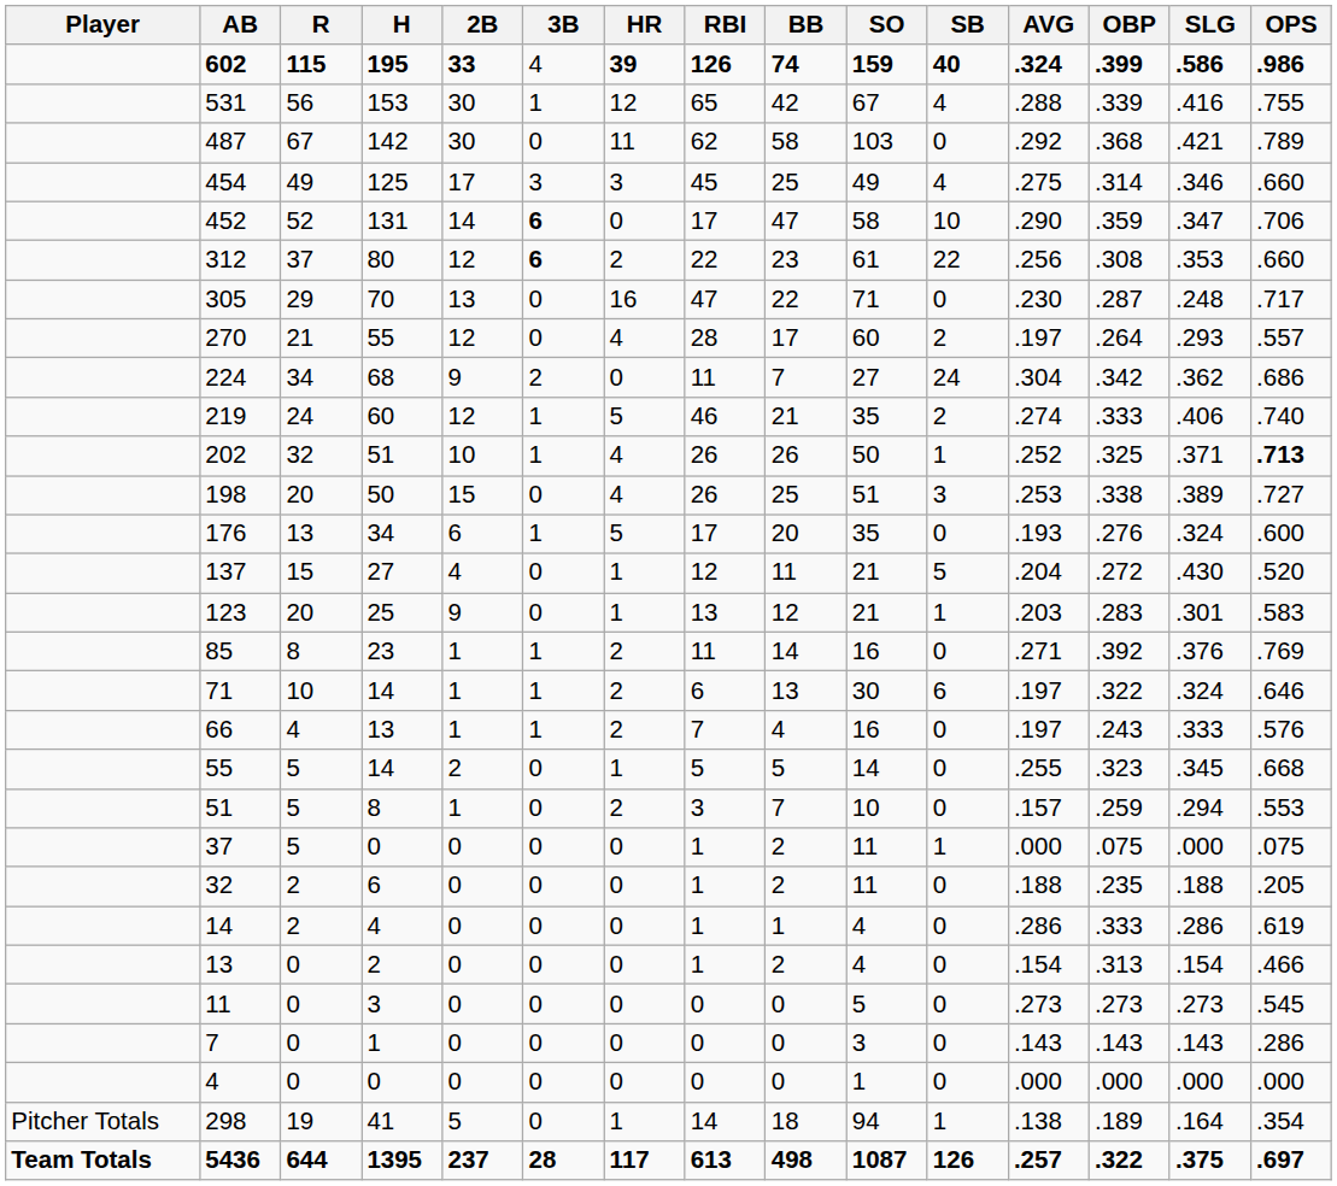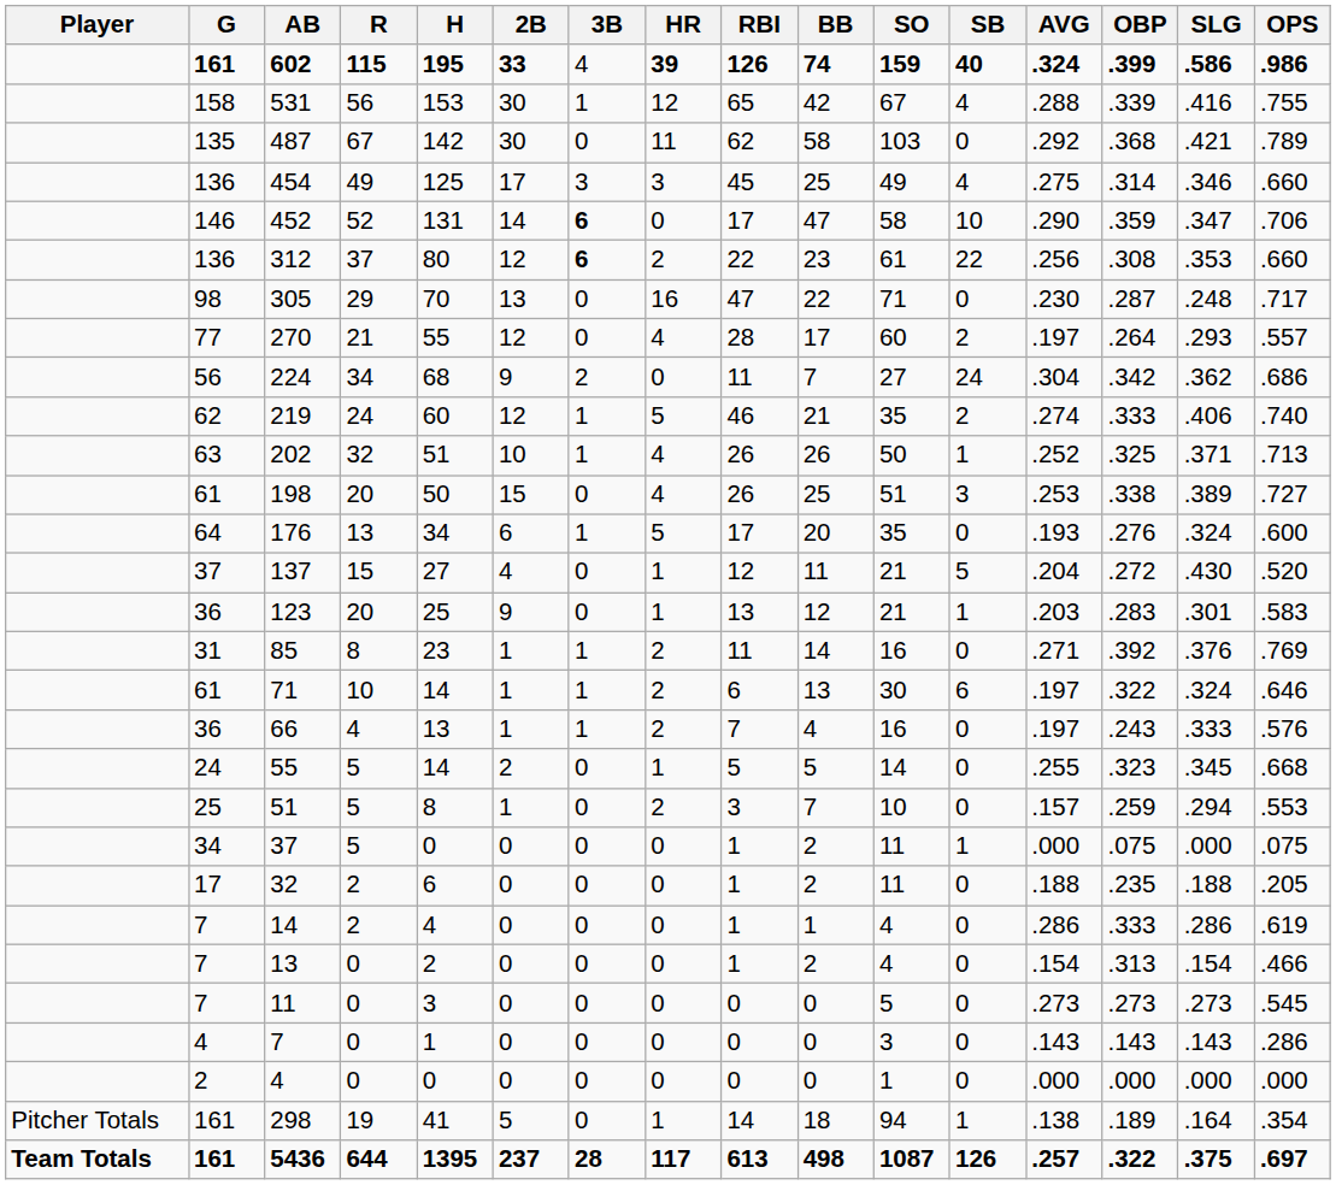+ column: G | 161 | 158 | 135 | 136 | 146 | 136 | 98 | 77 | 56 | 62 | 63 | 61 | 64 | 37 | 36 | 31 | 61 | 36 | 24 | 25 | 34 | 17 | 7 | 7 | 7 | 4 | 2 | 161 | 161
202 | OPS: bold -> normal
